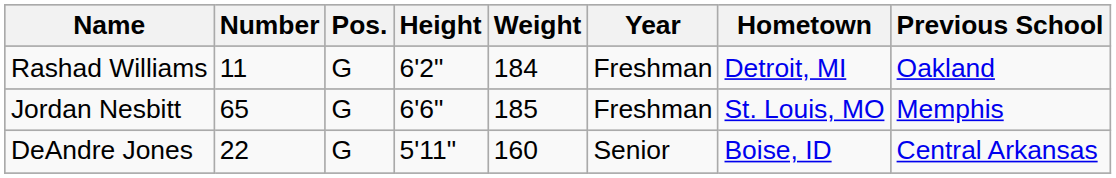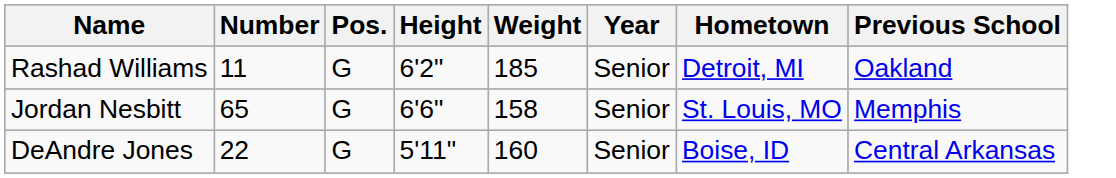Rashad Williams | Weight: 184 -> 185
Rashad Williams | Year: Freshman -> Senior
Jordan Nesbitt | Weight: 185 -> 158
Jordan Nesbitt | Year: Freshman -> Senior
